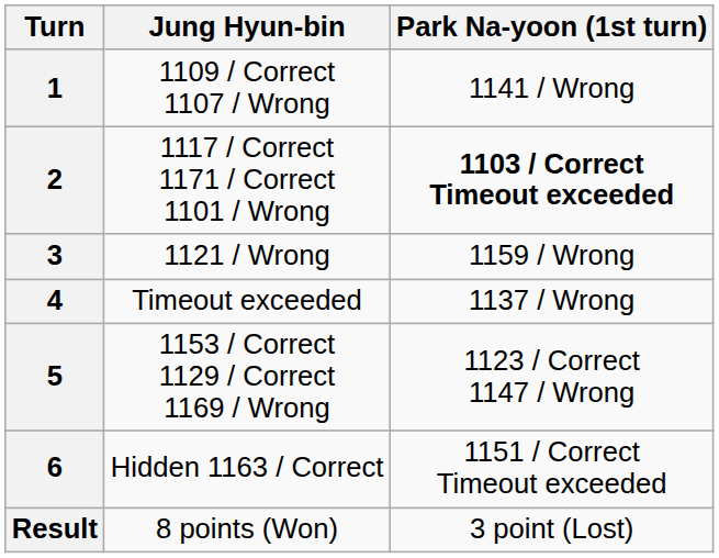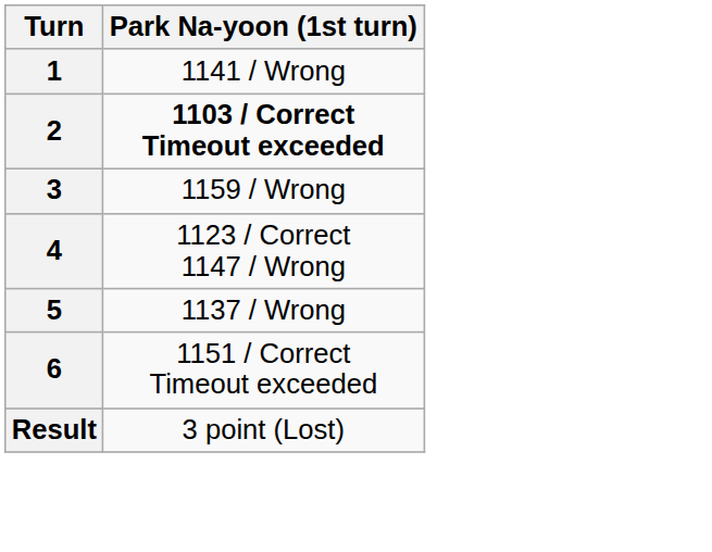- column: Jung Hyun-bin | 1109 / Correct 1107 / Wrong | 1117 / Correct 1171 / Correct 1101 / Wrong | 1121 / Wrong | Timeout exceeded | 1153 / Correct 1129 / Correct 1169 / Wrong | Hidden 1163 / Correct | 8 points (Won)
4 | Park Na-yoon (1st turn): 1137 / Wrong -> 1123 / Correct 1147 / Wrong
5 | Park Na-yoon (1st turn): 1123 / Correct 1147 / Wrong -> 1137 / Wrong
